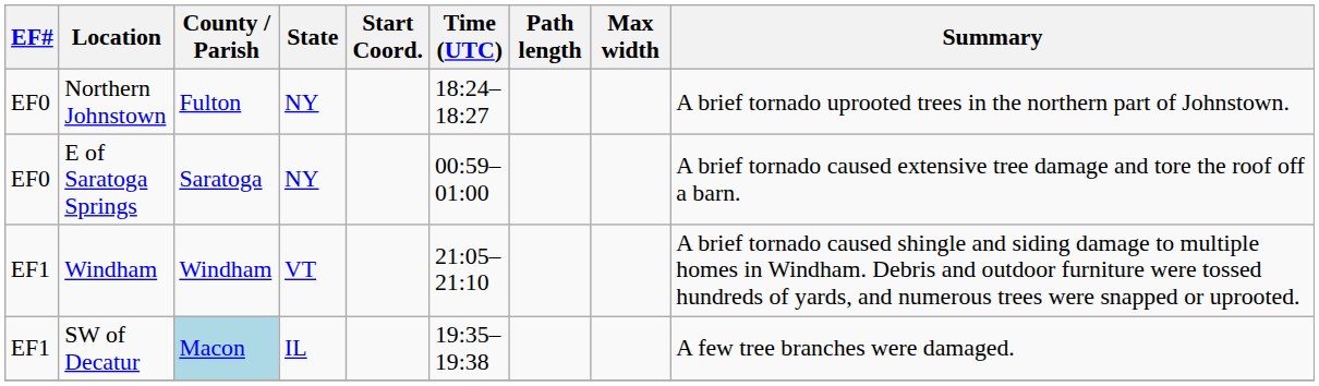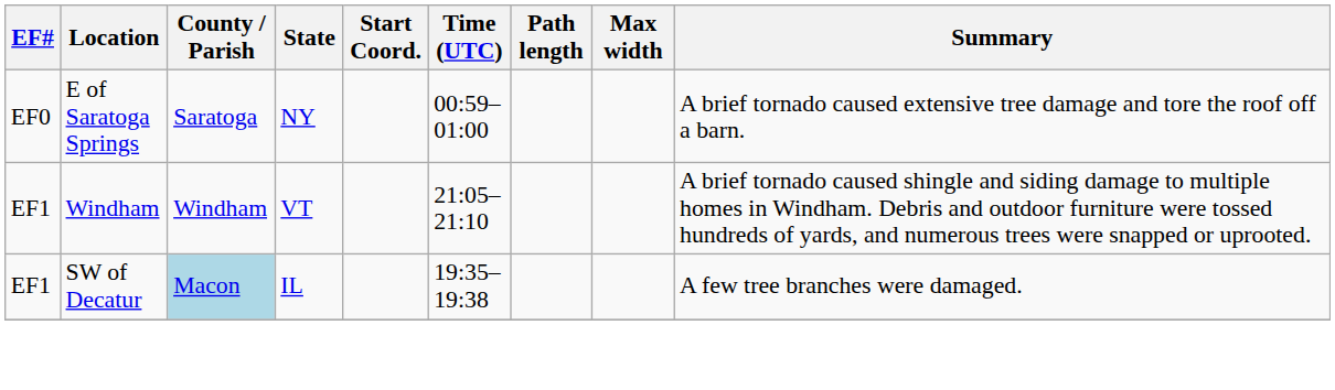- row: EF0 | Northern Johnstown | Fulton | NY | 18:24–18:27 | A brief tornado uprooted trees in the northern part of Johnstown.
